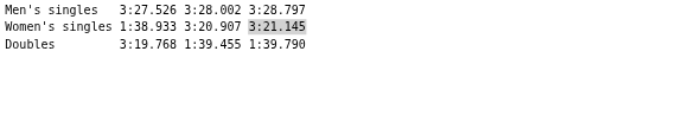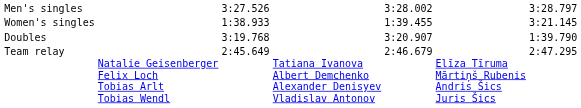Women's singles | column 5: 3:20.907 -> 1:39.455
Women's singles | column 7: lightgrey background -> no background
Doubles | column 5: 1:39.455 -> 3:20.907
+ row: Team relay | Natalie Geisenberger Felix Loch Tobias Arlt Tobias Wendl | 2:45.649 | Tatiana Ivanova Albert Demchenko Alexander Denisyev Vladislav Antonov | 2:46.679 | Elīza Tīruma Mārtiņš Rubenis Andris Šics Juris Šics | 2:47.295
